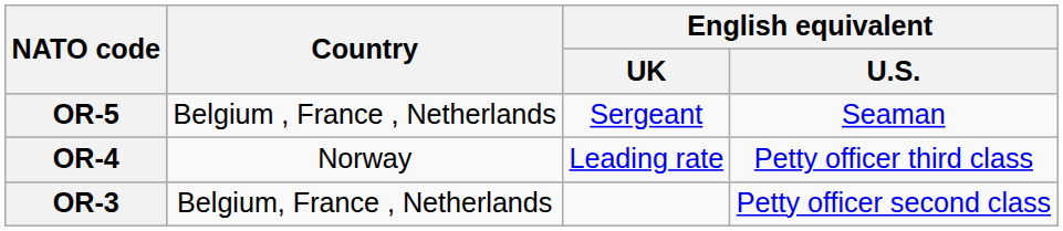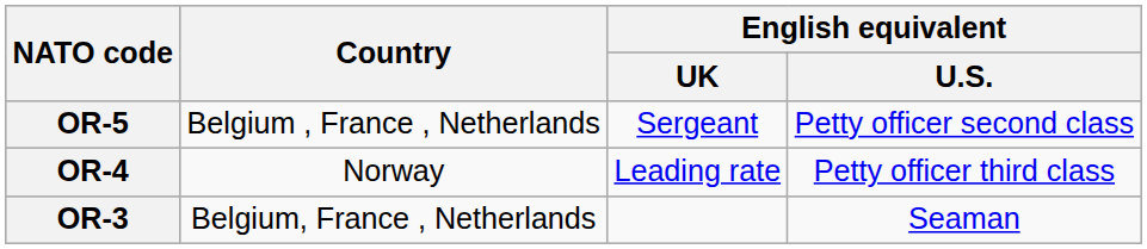OR-5 | English equivalent / U.S.: Seaman -> Petty officer second class
OR-3 | English equivalent / U.S.: Petty officer second class -> Seaman
